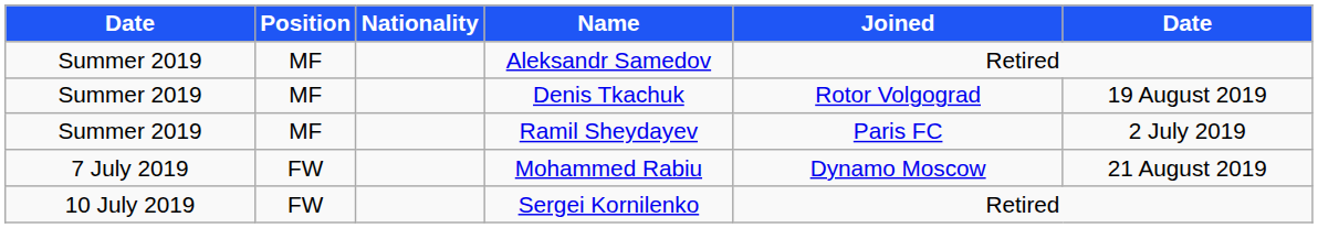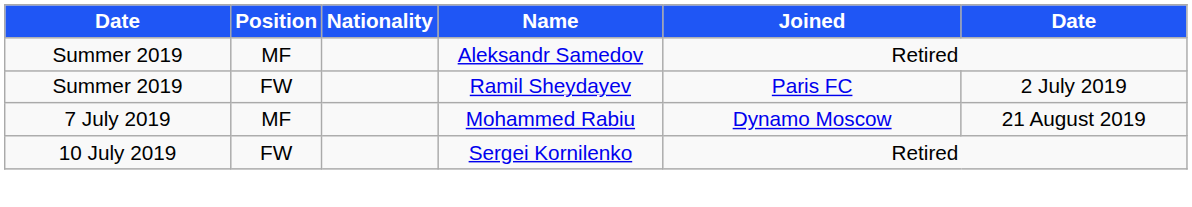- row: Summer 2019 | MF | Denis Tkachuk | Rotor Volgograd | 19 August 2019
Ramil Sheydayev | Position: MF -> FW
Mohammed Rabiu | Position: FW -> MF
